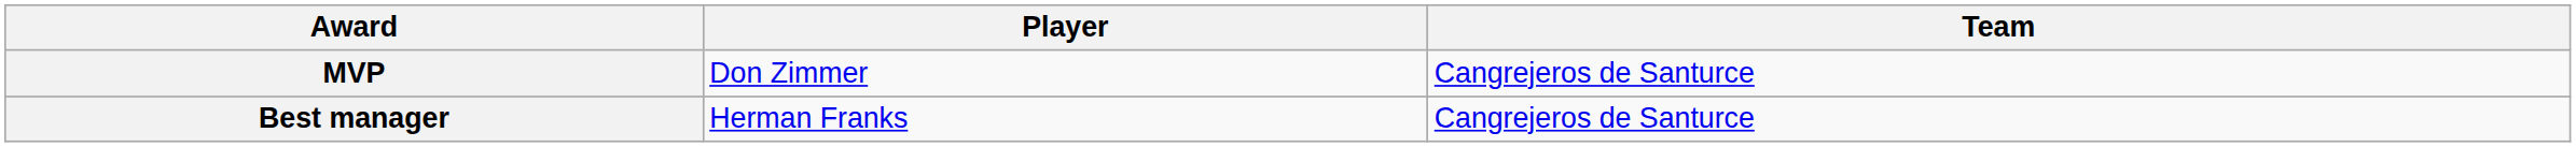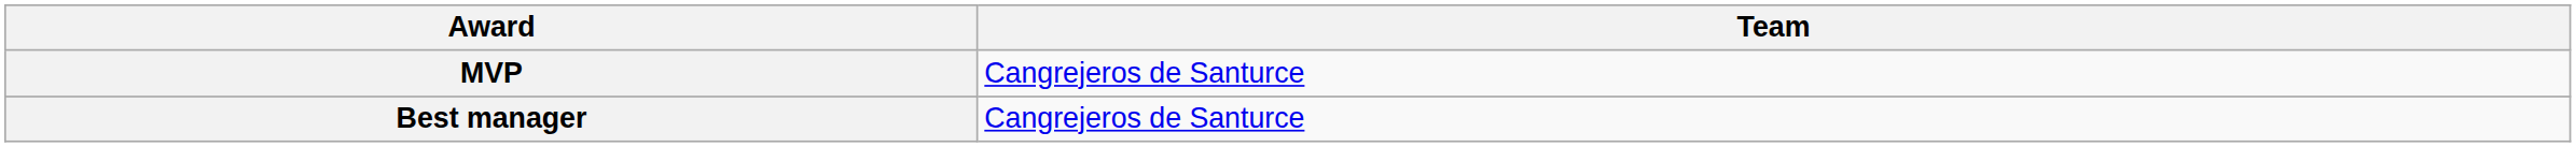- column: Player | Don Zimmer | Herman Franks
